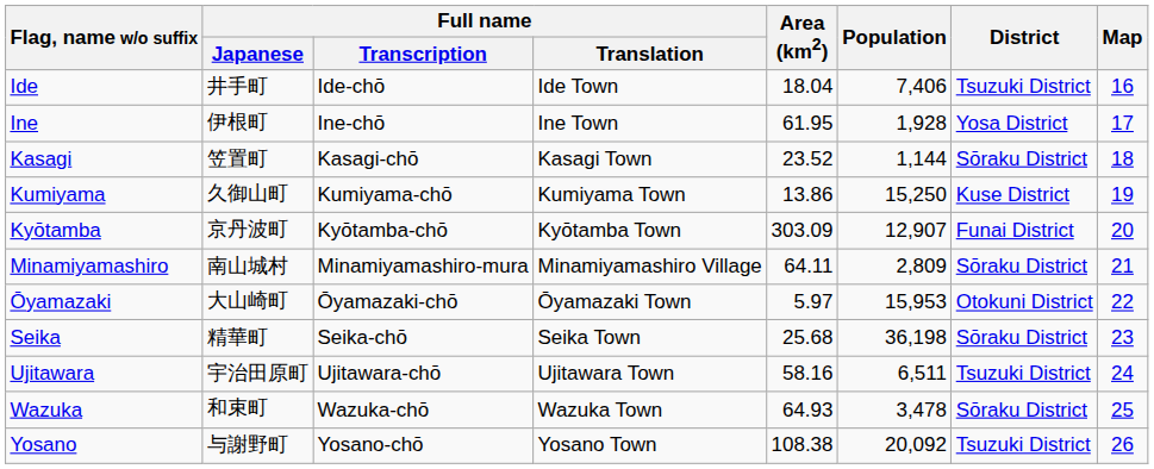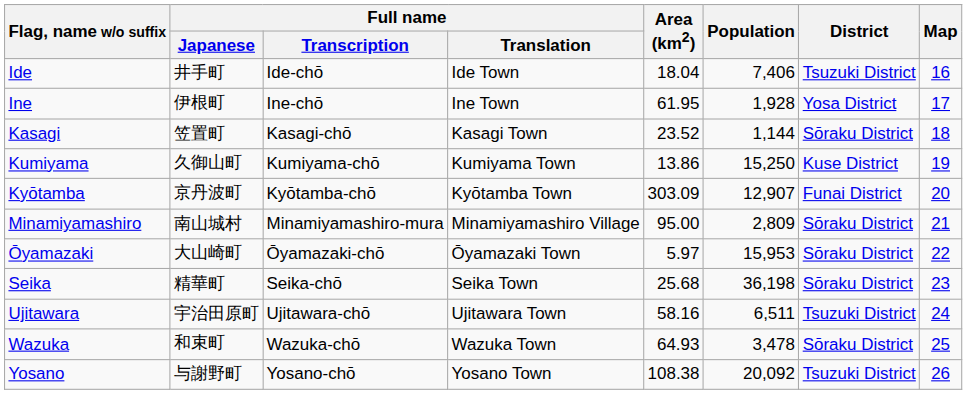Minamiyamashiro | Area (km2): 64.11 -> 95.00
Ōyamazaki | District: Otokuni District -> Sōraku District
